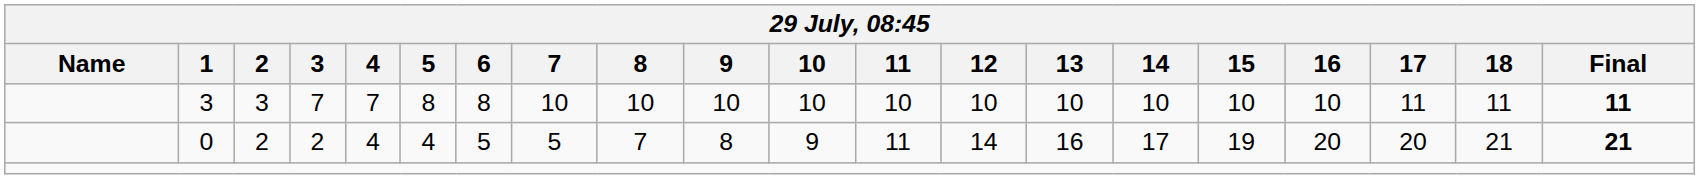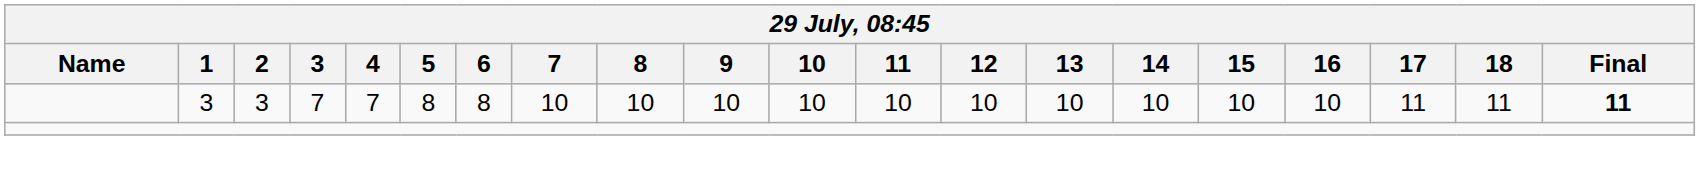- row: 0 | 2 | 2 | 4 | 4 | 5 | 5 | 7 | 8 | 9 | 11 | 14 | 16 | 17 | 19 | 20 | 20 | 21 | 21
